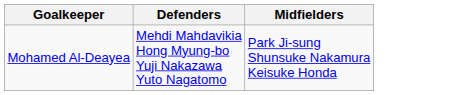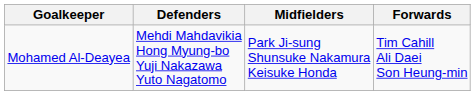+ column: Forwards | Tim Cahill Ali Daei Son Heung-min
